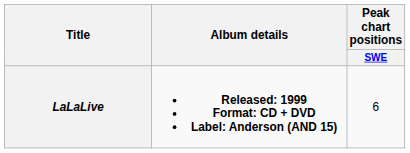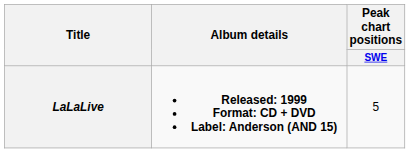LaLaLive | Peak chart positions / SWE: 6 -> 5
